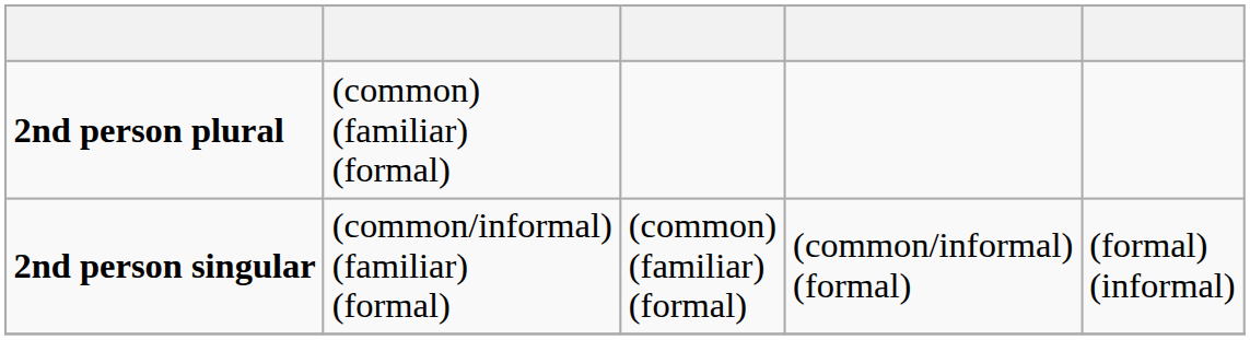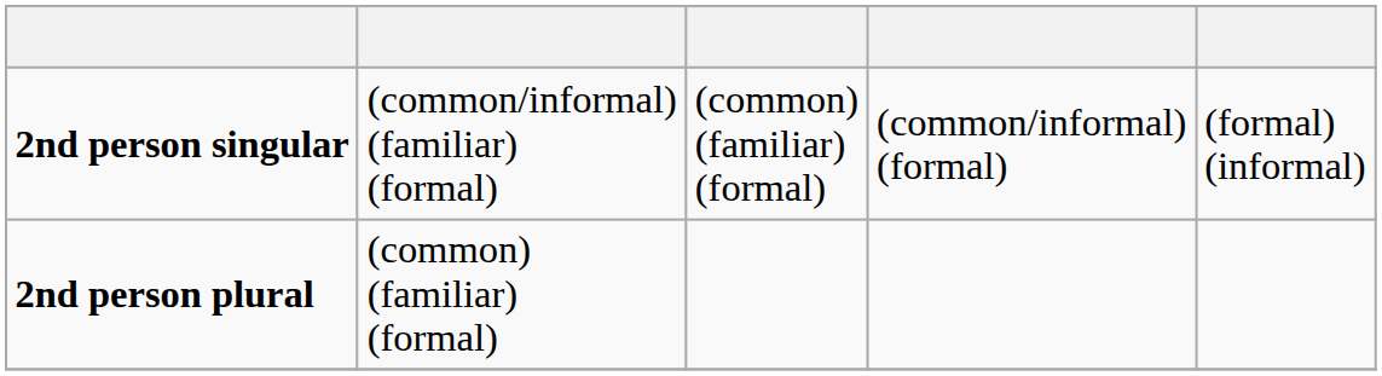rows swapped: 2nd person singular <-> 2nd person plural
